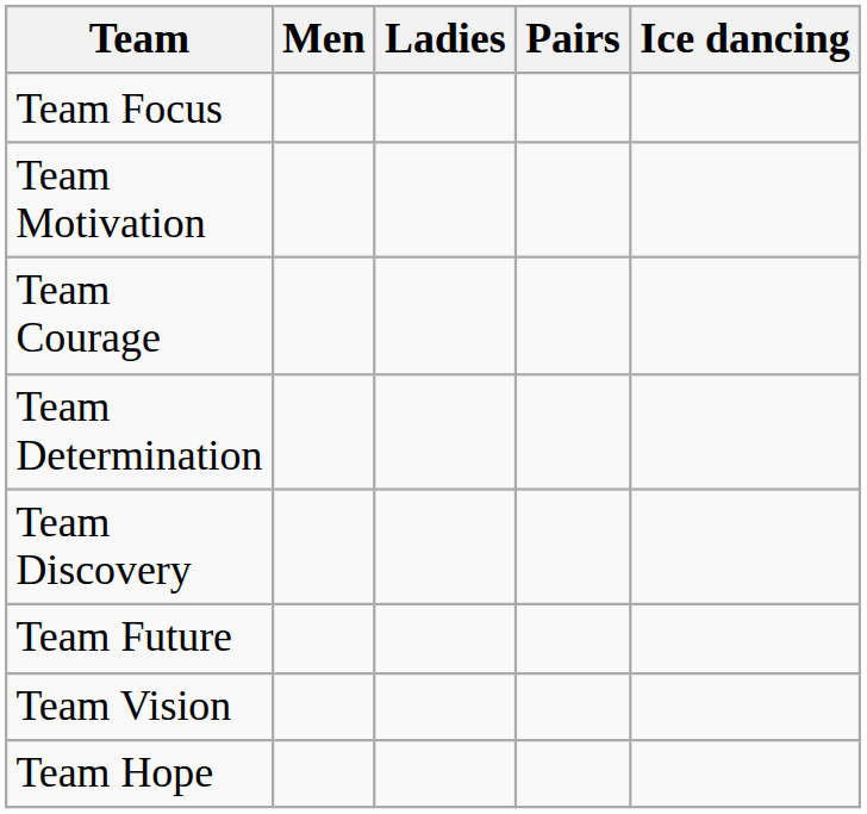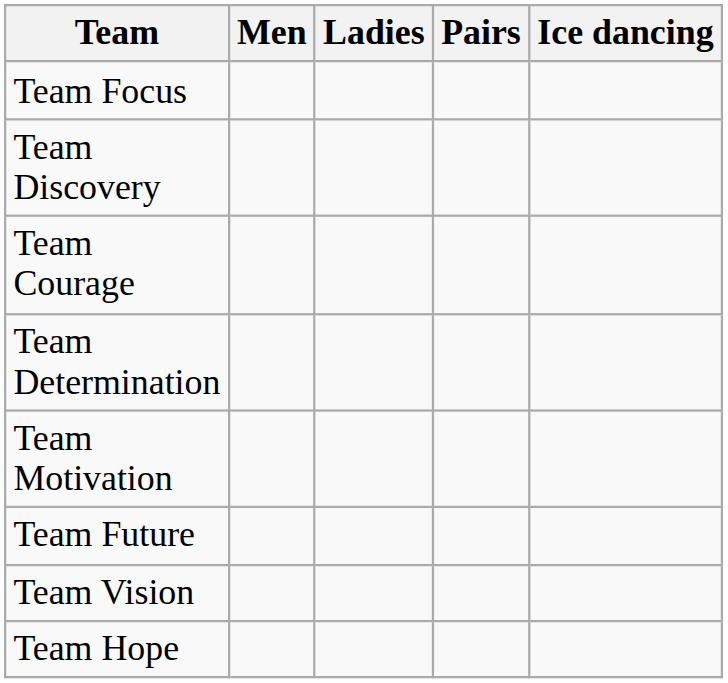rows swapped: Team Discovery <-> Team Motivation
